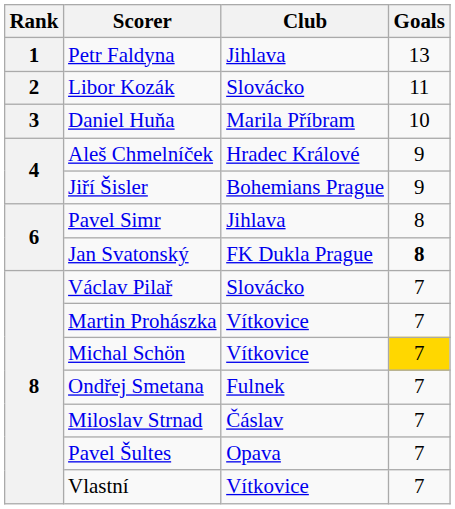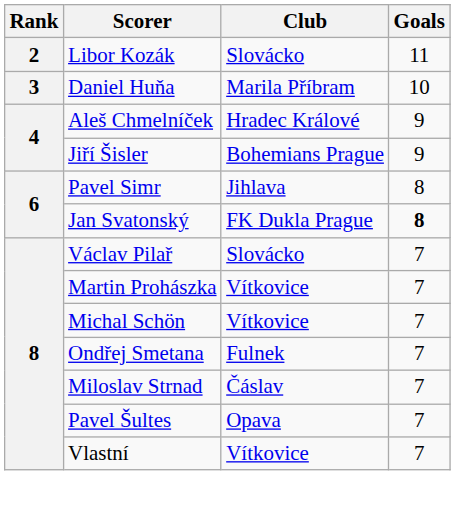- row: 1 | Petr Faldyna | Jihlava | 13
Michal Schön | Goals: gold background -> no background
